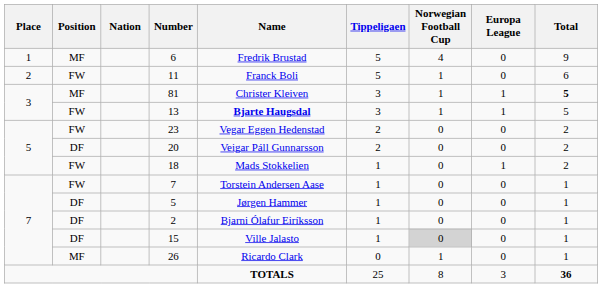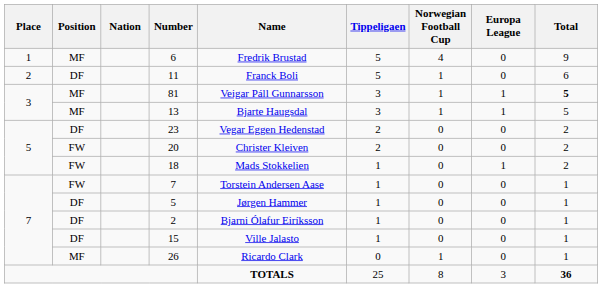11 | Position: FW -> DF
81 | Name: Christer Kleiven -> Veigar Páll Gunnarsson
13 | Position: FW -> MF
13 | Name: bold -> normal
23 | Position: FW -> DF
20 | Position: DF -> FW
20 | Name: Veigar Páll Gunnarsson -> Christer Kleiven
15 | Norwegian Football Cup: lightgrey background -> no background
